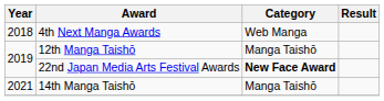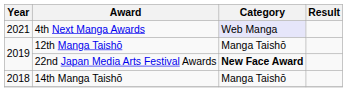4th Next Manga Awards | Year: 2018 -> 2021
4th Next Manga Awards | Category: no background -> lavender background
14th Manga Taishō | Year: 2021 -> 2018
